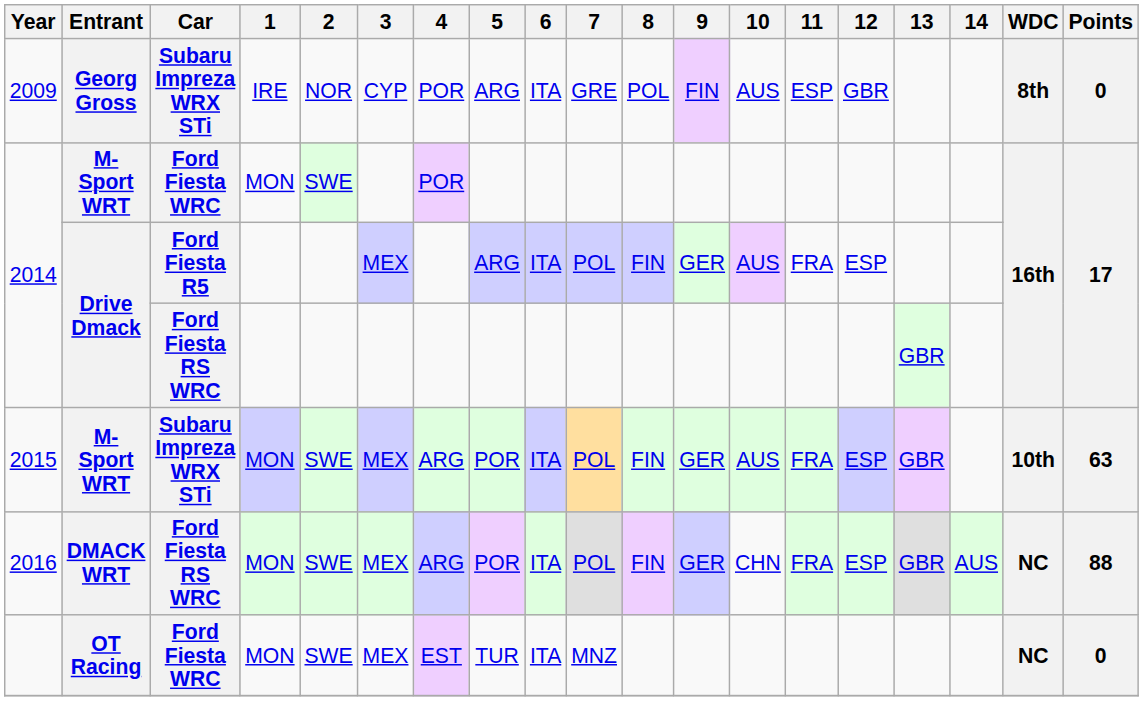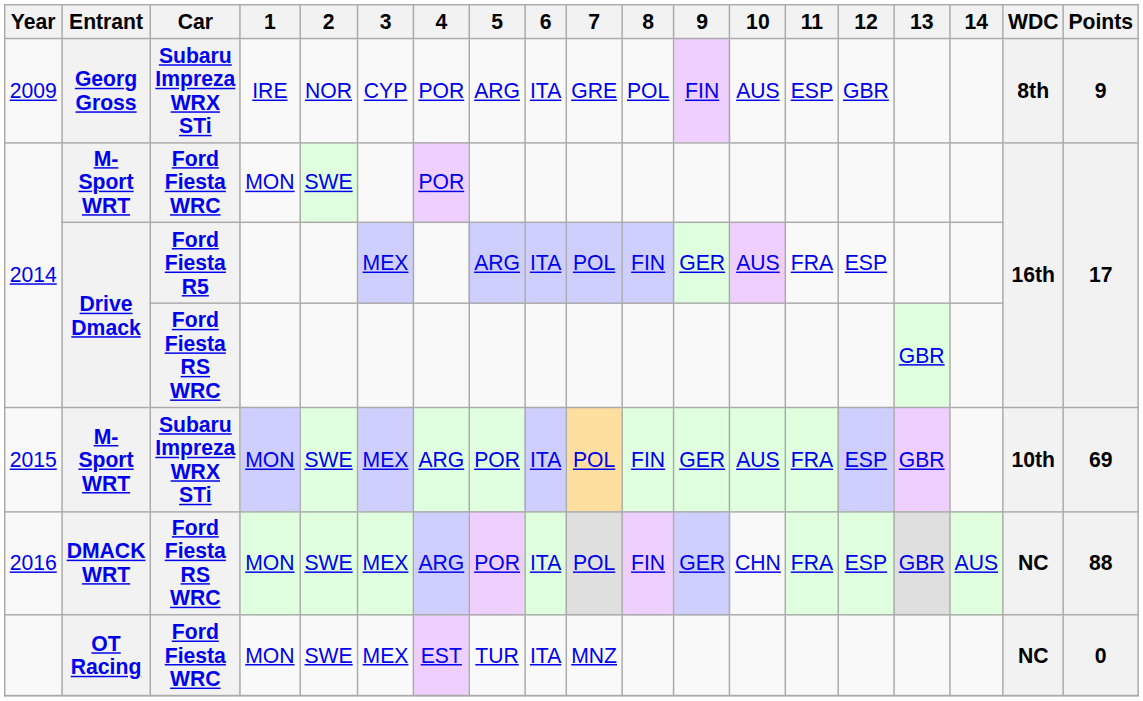2009 | Points: 0 -> 9
2015 | Points: 63 -> 69
